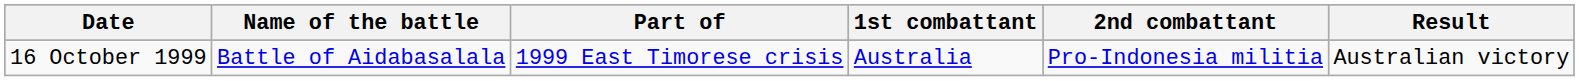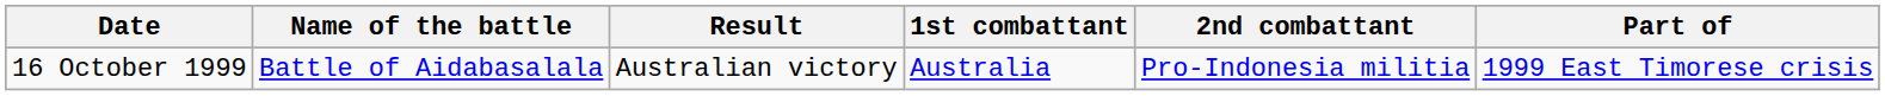columns swapped: Part of <-> Result
